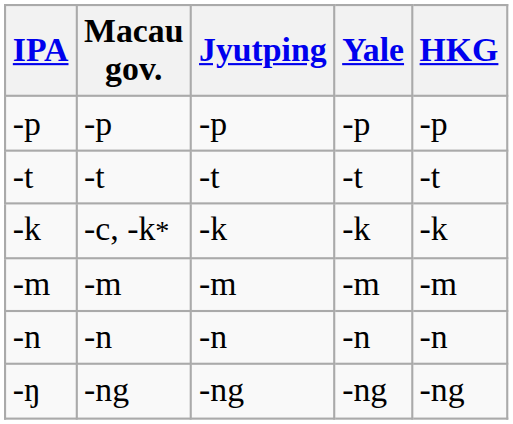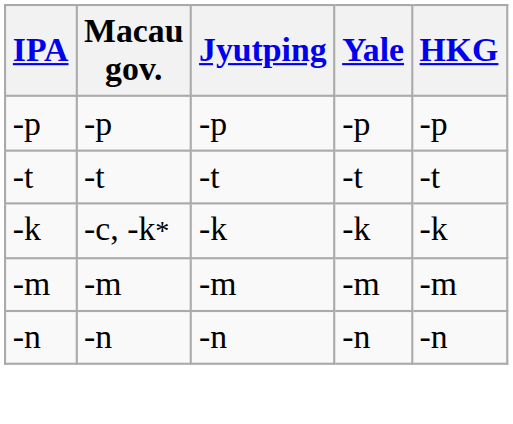- row: -ŋ | -ng | -ng | -ng | -ng
